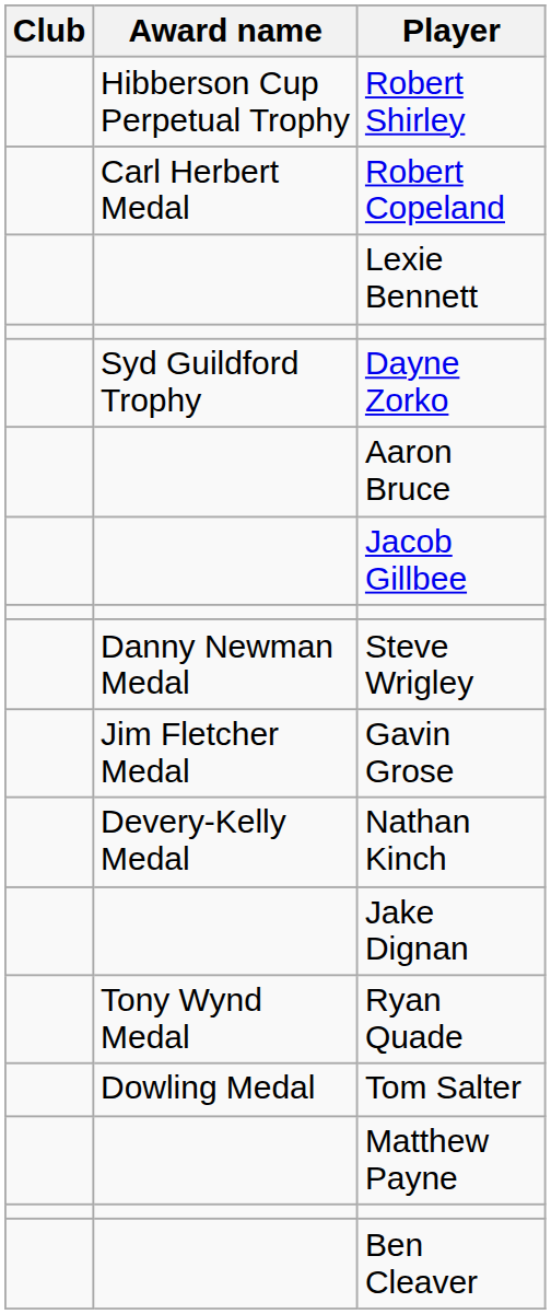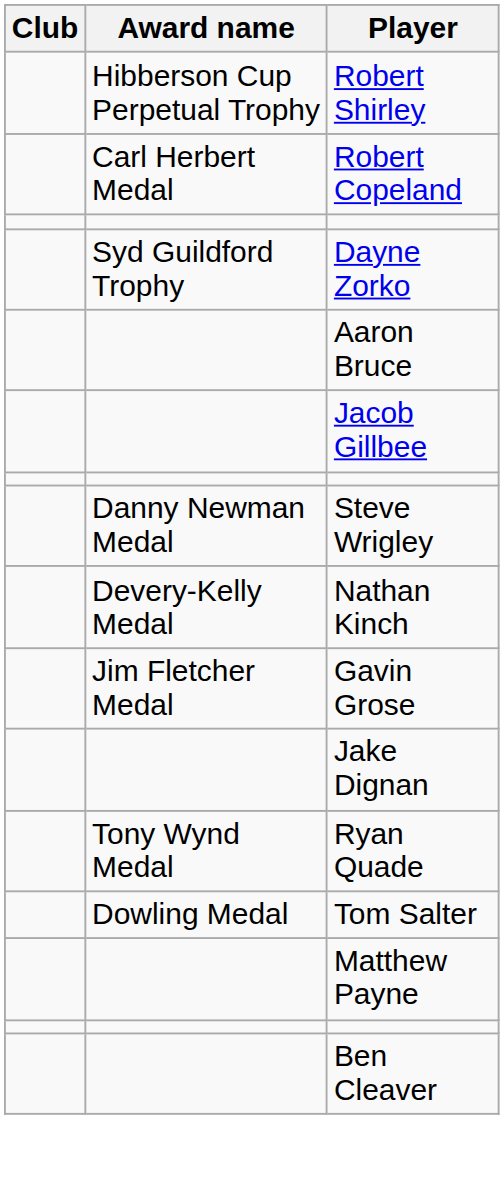- row: Lexie Bennett
rows swapped: Nathan Kinch <-> Gavin Grose
